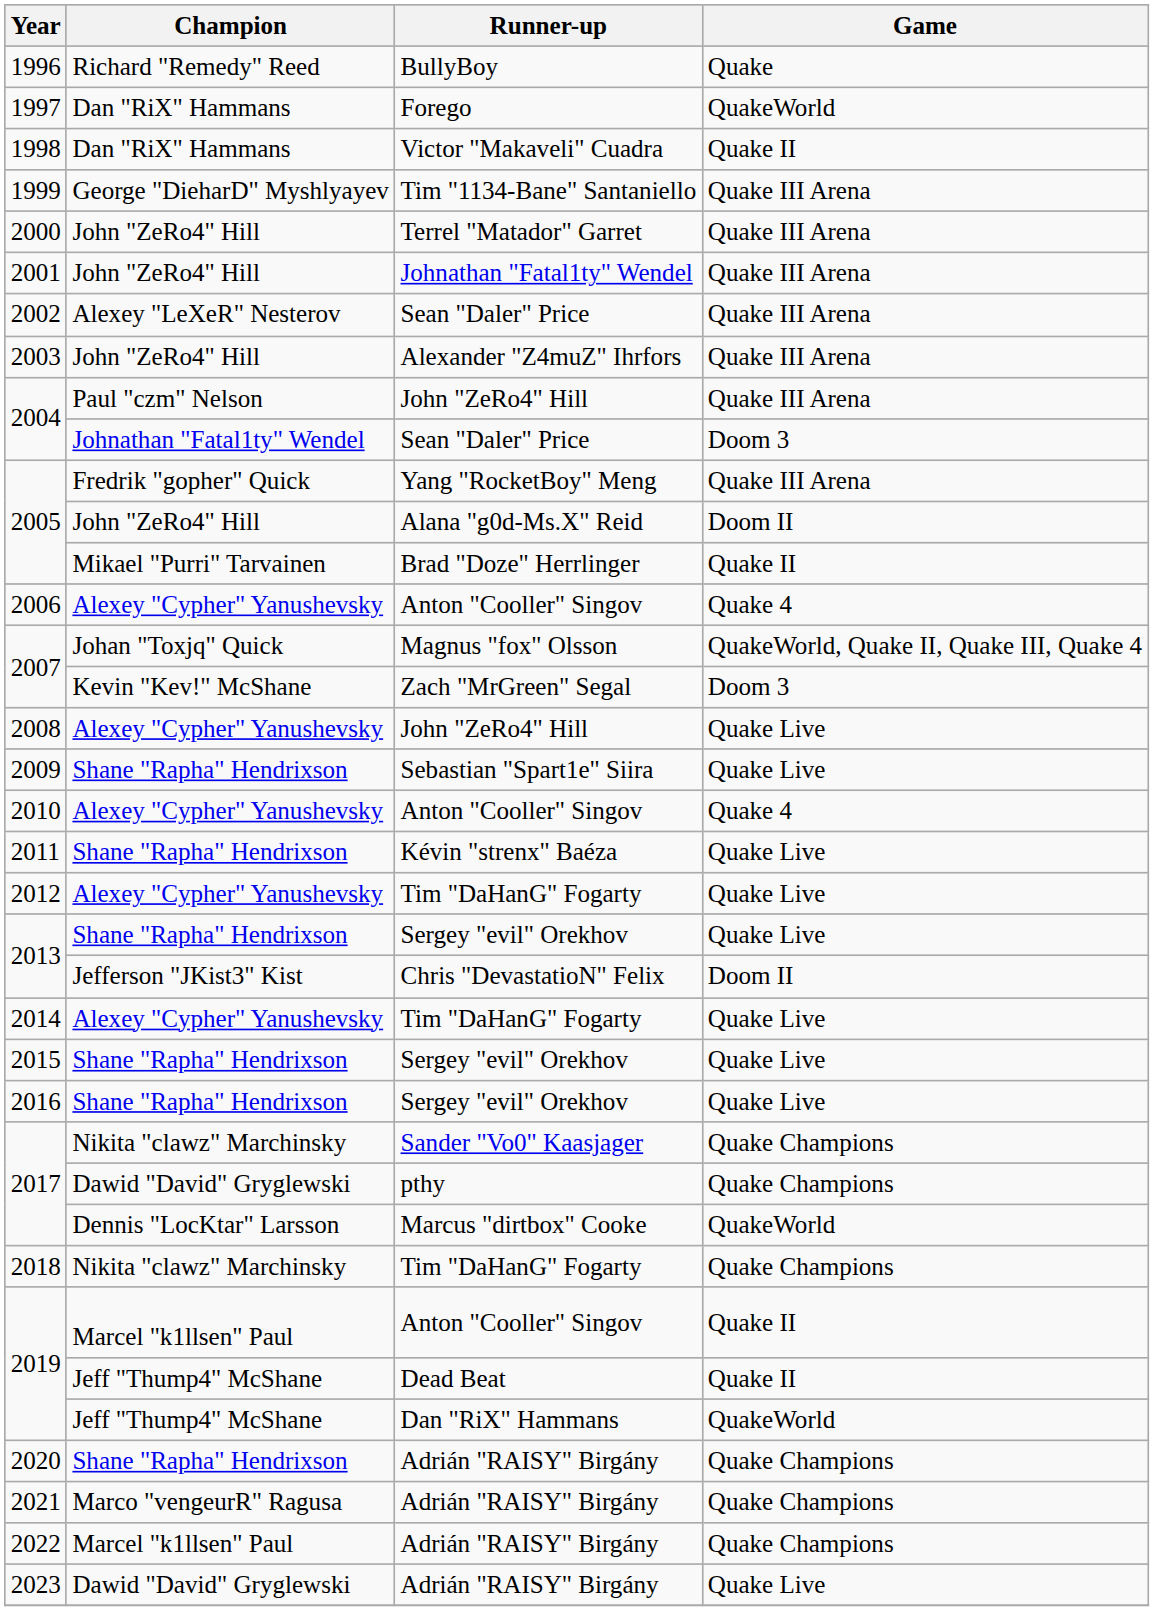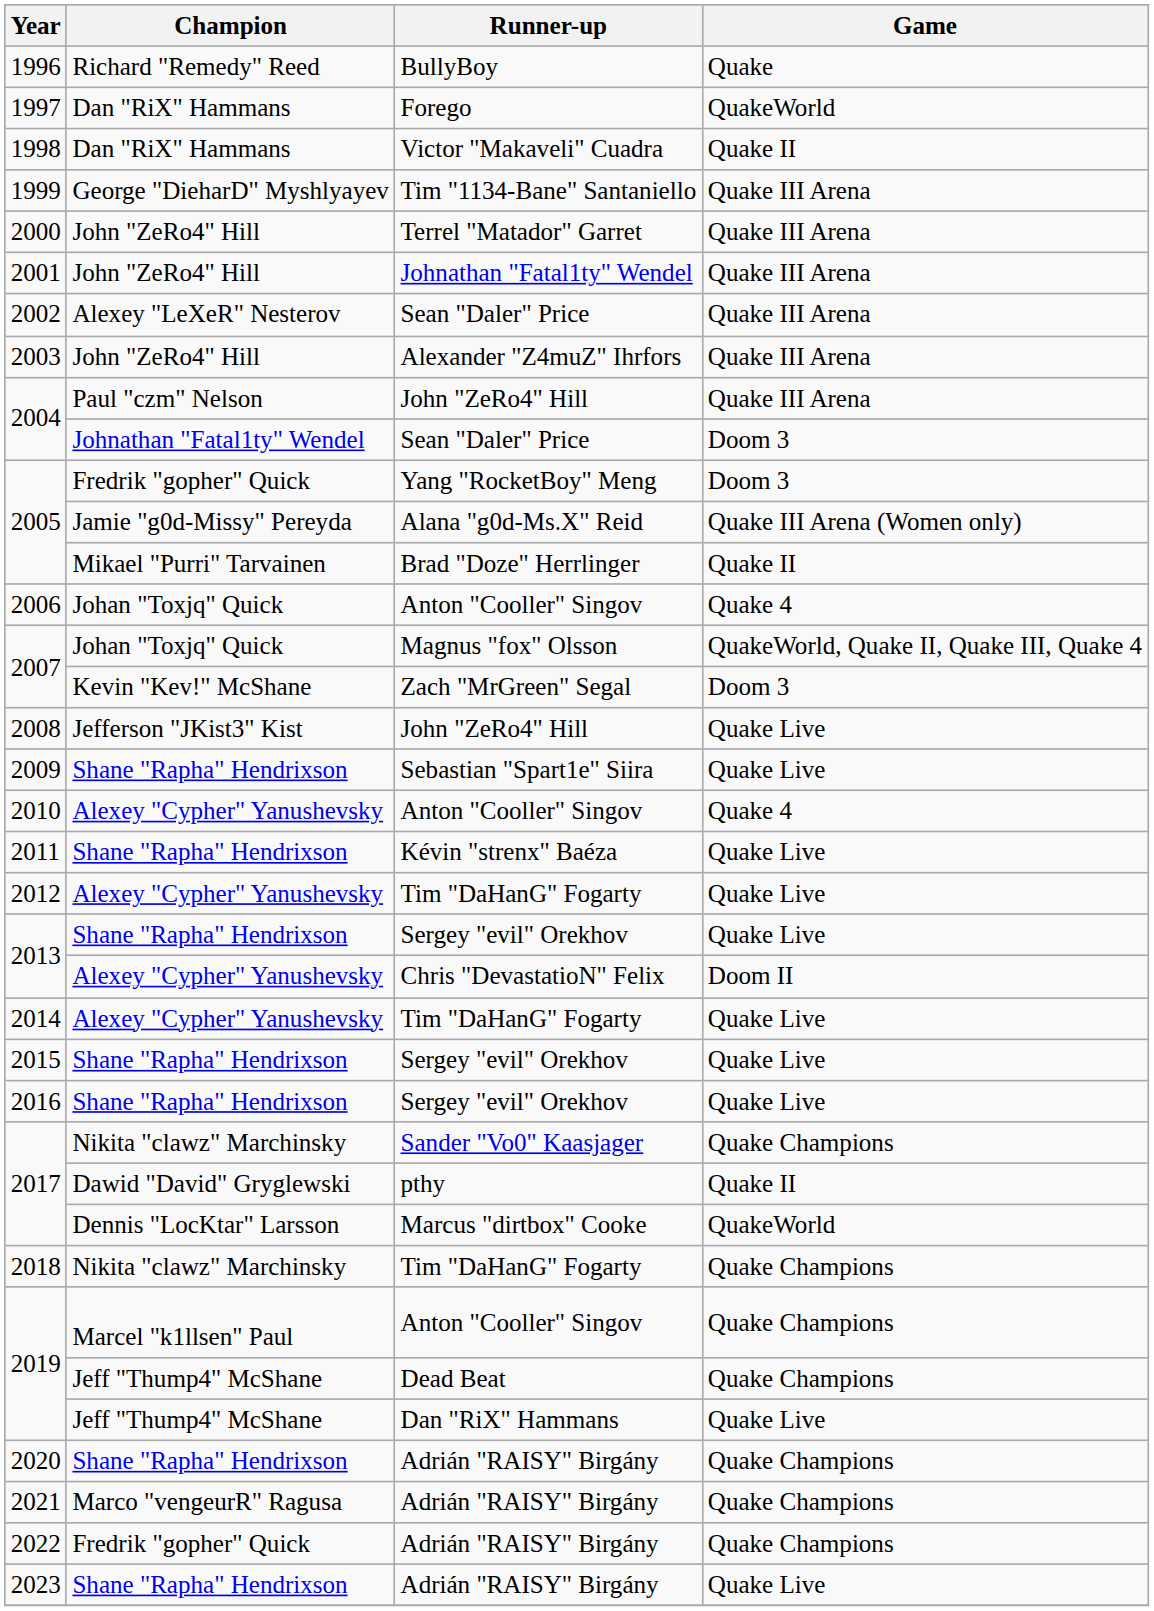2005 / Yang "RocketBoy" Meng | Game: Quake III Arena -> Doom 3
2005 / Alana "g0d-Ms.X" Reid | Champion: John "ZeRo4" Hill -> Jamie "g0d-Missy" Pereyda
2005 / Alana "g0d-Ms.X" Reid | Game: Doom II -> Quake III Arena (Women only)
2006 | Champion: Alexey "Cypher" Yanushevsky -> Johan "Toxjq" Quick
2008 | Champion: Alexey "Cypher" Yanushevsky -> Jefferson "JKist3" Kist
2013 / Chris "DevastatioN" Felix | Champion: Jefferson "JKist3" Kist -> Alexey "Cypher" Yanushevsky
2017 / pthy | Game: Quake Champions -> Quake II
2019 / Anton "Cooller" Singov | Game: Quake II -> Quake Champions
2019 / Dead Beat | Game: Quake II -> Quake Champions
2019 / Dan "RiX" Hammans | Game: QuakeWorld -> Quake Live
2022 | Champion: Marcel "k1llsen" Paul -> Fredrik "gopher" Quick
2023 | Champion: Dawid "David" Gryglewski -> Shane "Rapha" Hendrixson
